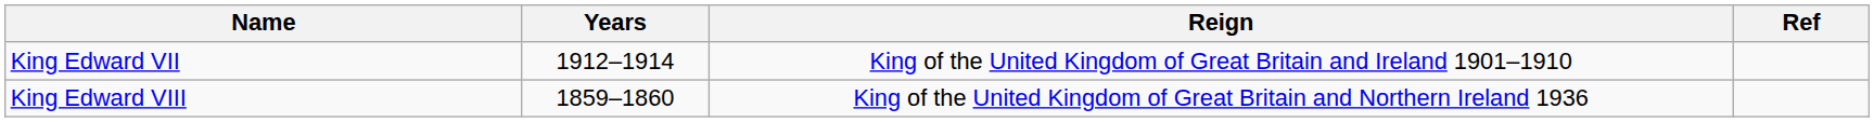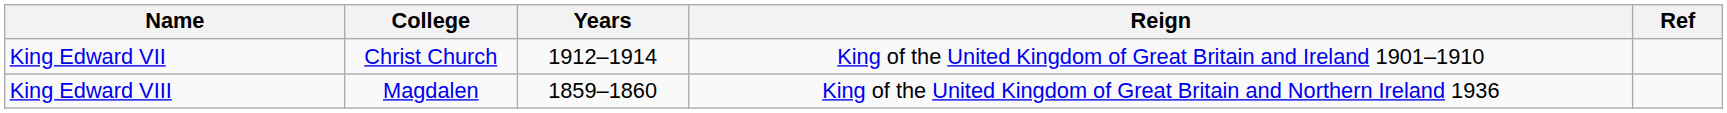+ column: College | Christ Church | Magdalen
